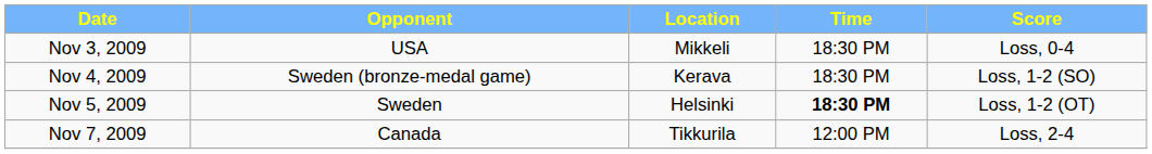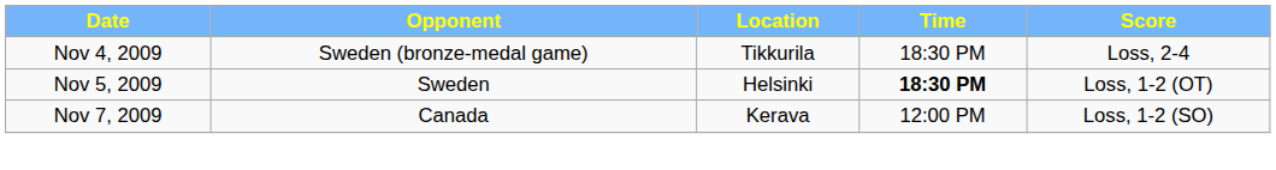- row: Nov 3, 2009 | USA | Mikkeli | 18:30 PM | Loss, 0-4
Nov 4, 2009 | Location: Kerava -> Tikkurila
Nov 4, 2009 | Score: Loss, 1-2 (SO) -> Loss, 2-4
Nov 7, 2009 | Location: Tikkurila -> Kerava
Nov 7, 2009 | Score: Loss, 2-4 -> Loss, 1-2 (SO)
